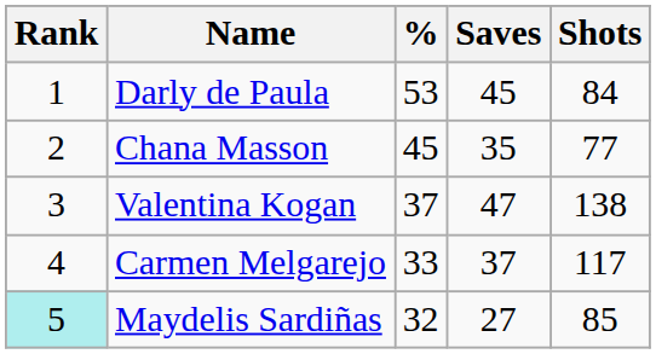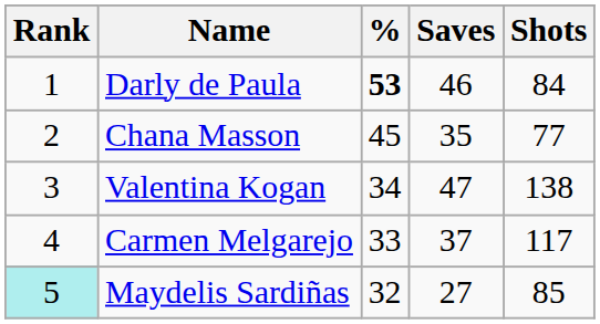Darly de Paula | %: normal -> bold
Darly de Paula | Saves: 45 -> 46
Valentina Kogan | %: 37 -> 34
